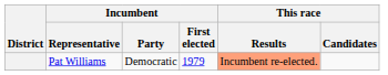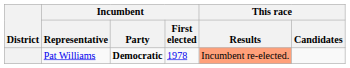Pat Williams | Incumbent / Party: normal -> bold
Pat Williams | Incumbent / First elected: 1979 -> 1978
